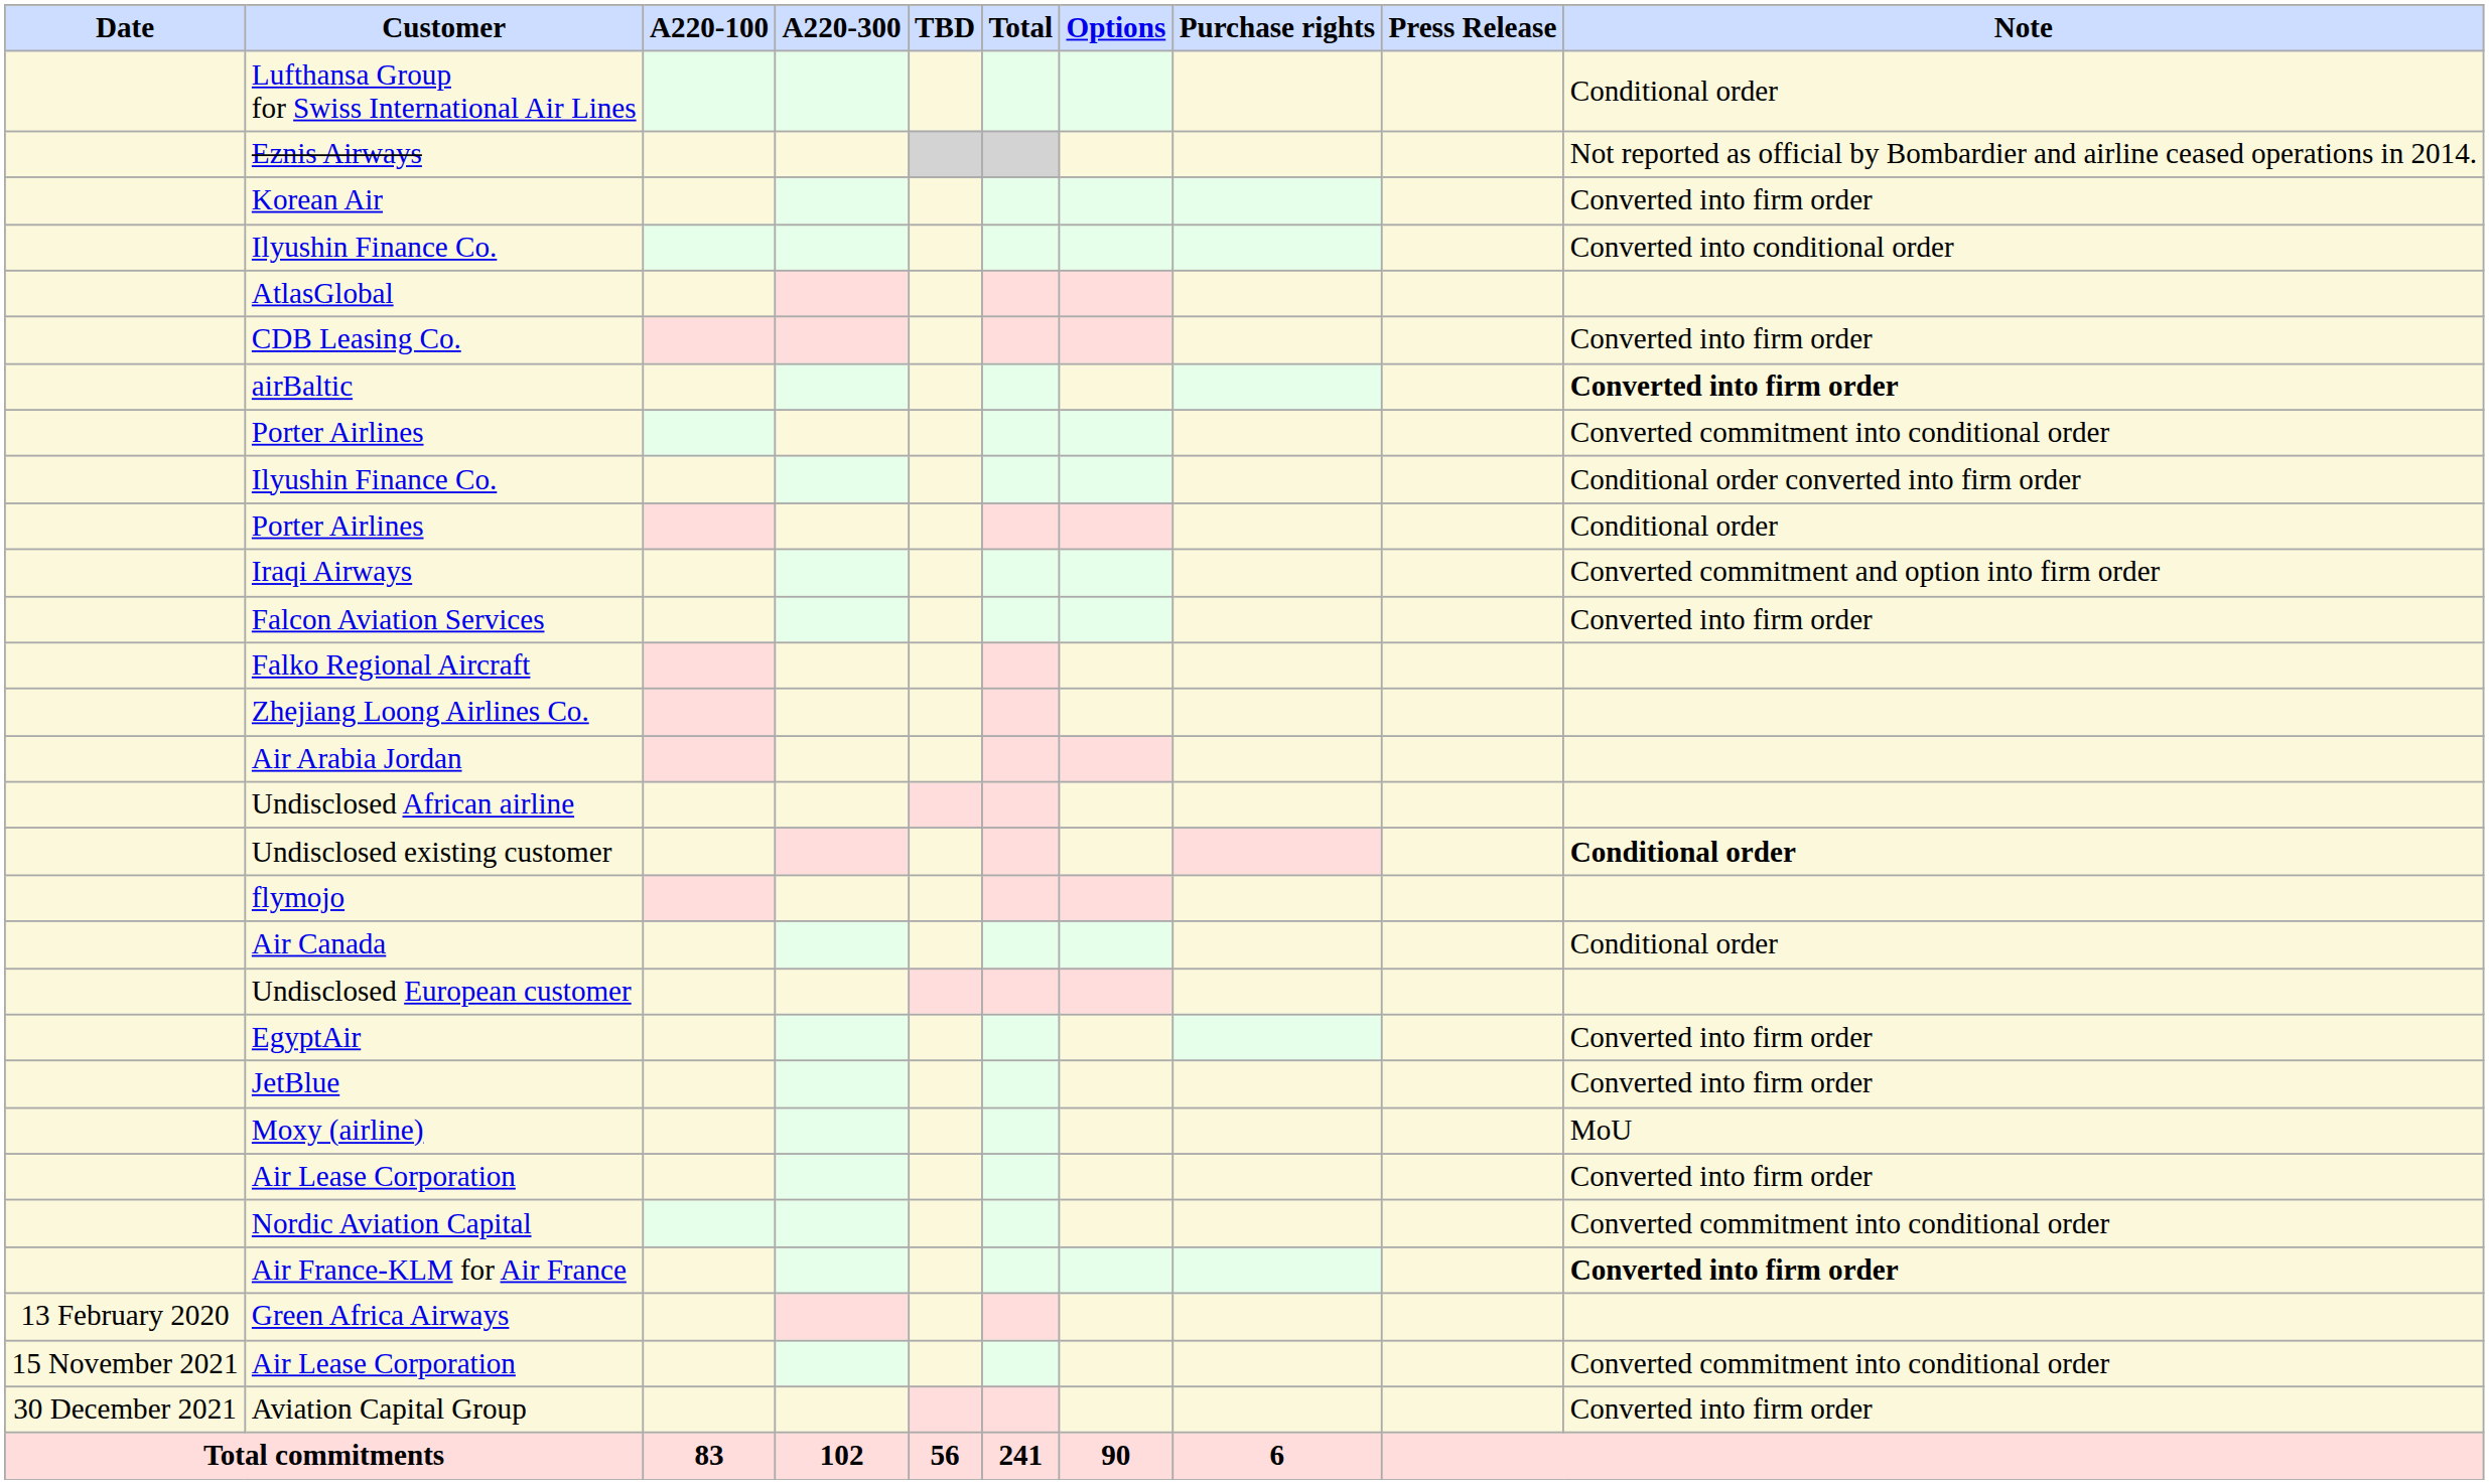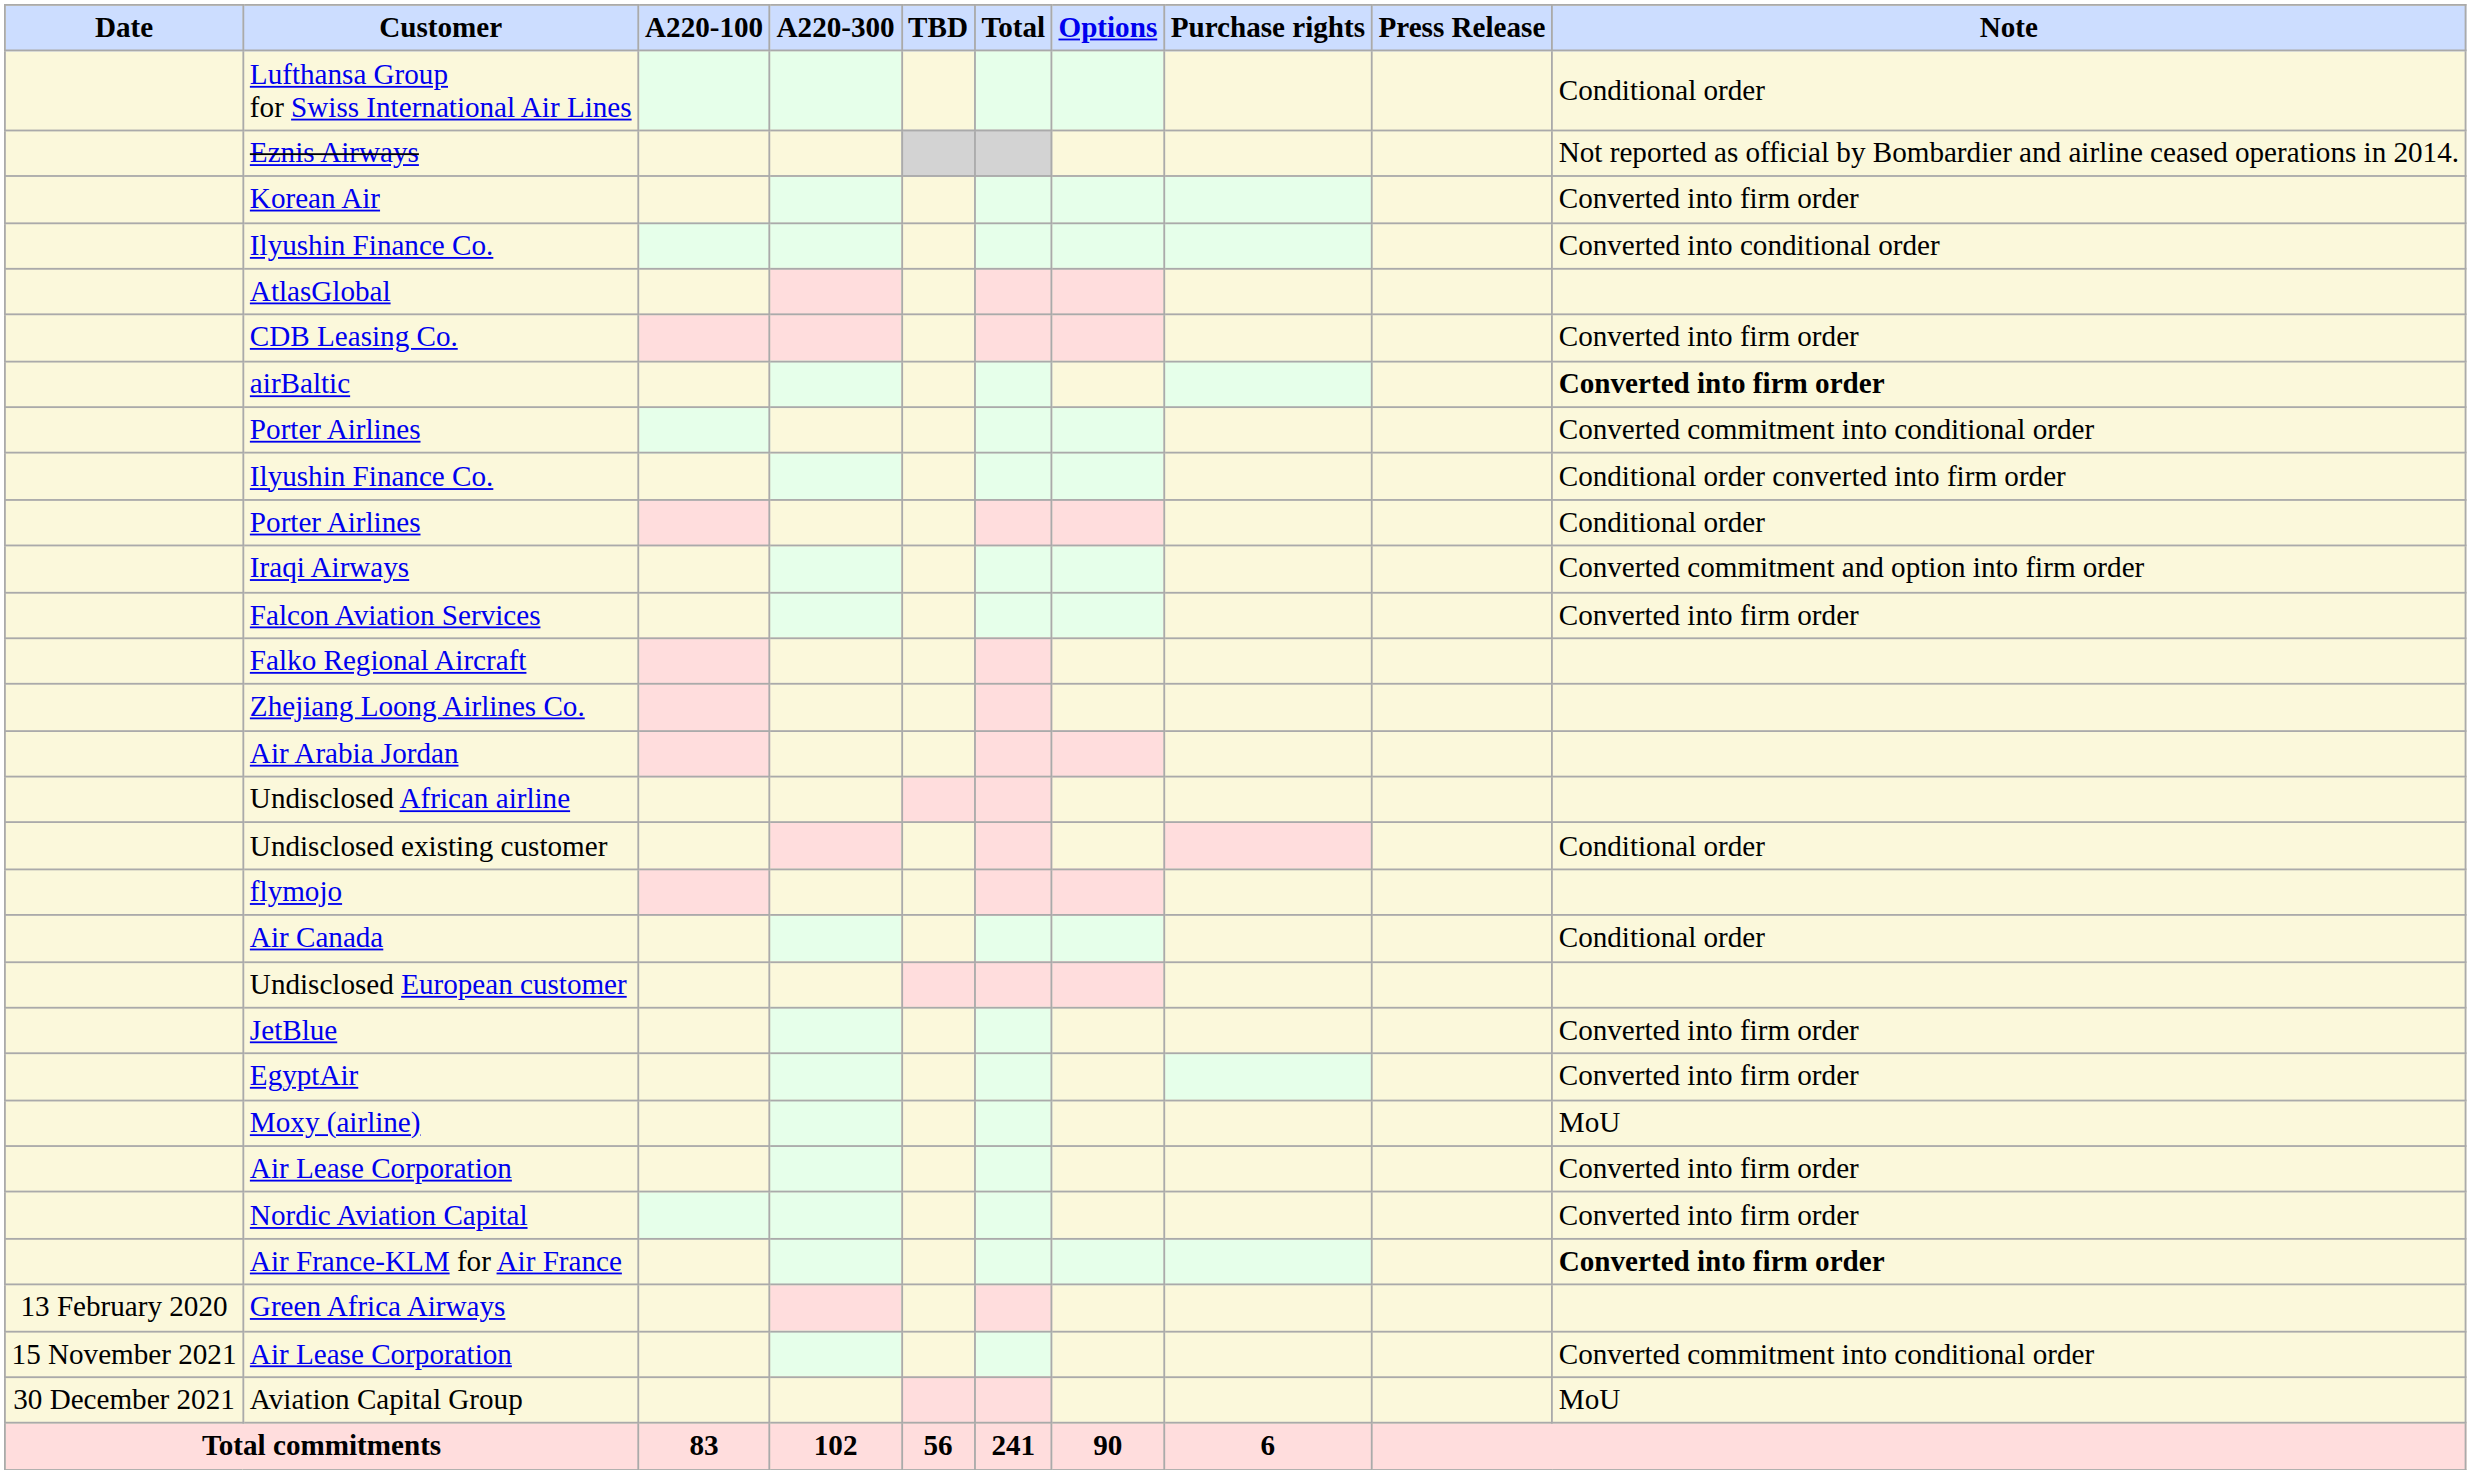Undisclosed existing customer | Note: bold -> normal
rows swapped: EgyptAir <-> JetBlue
Nordic Aviation Capital | Note: Converted commitment into conditional order -> Converted into firm order
Aviation Capital Group | Note: Converted into firm order -> MoU
